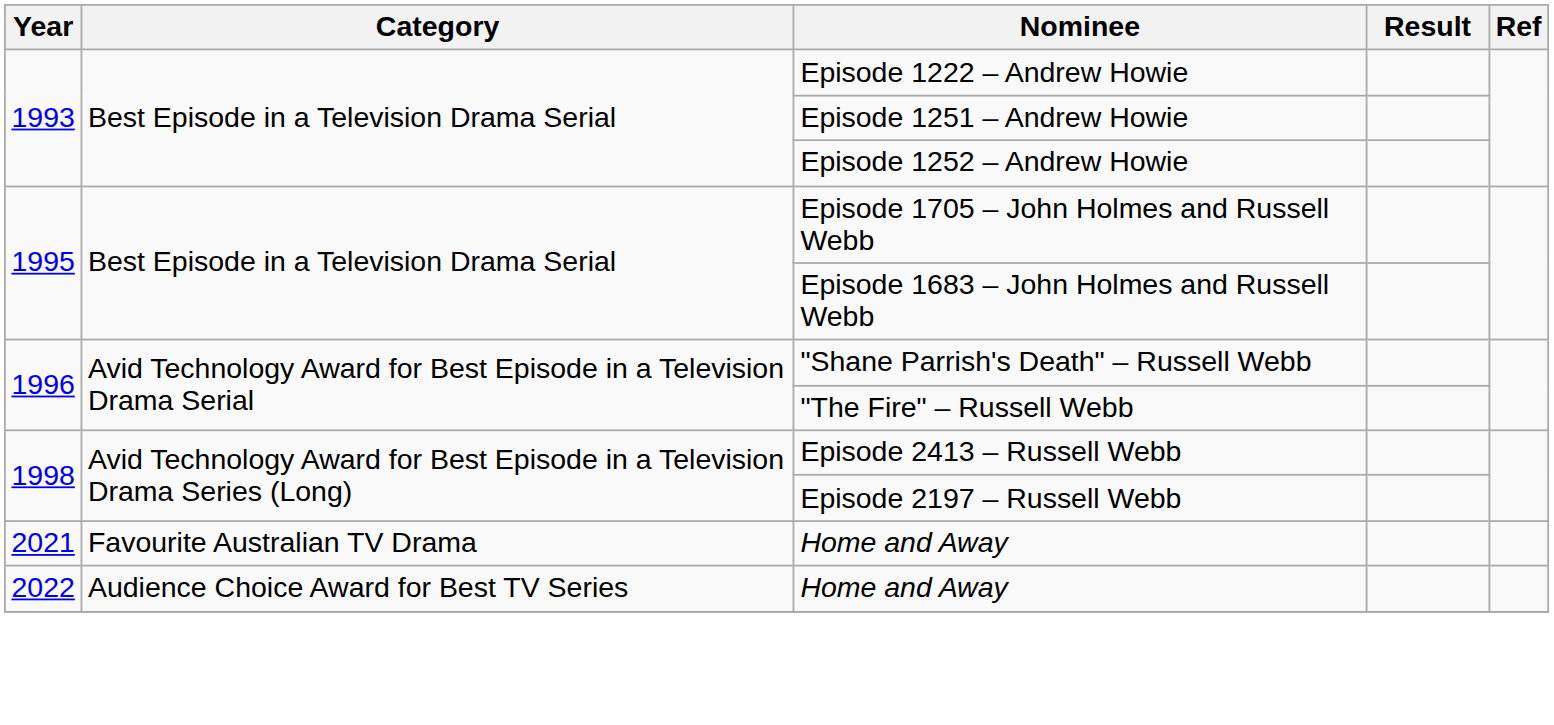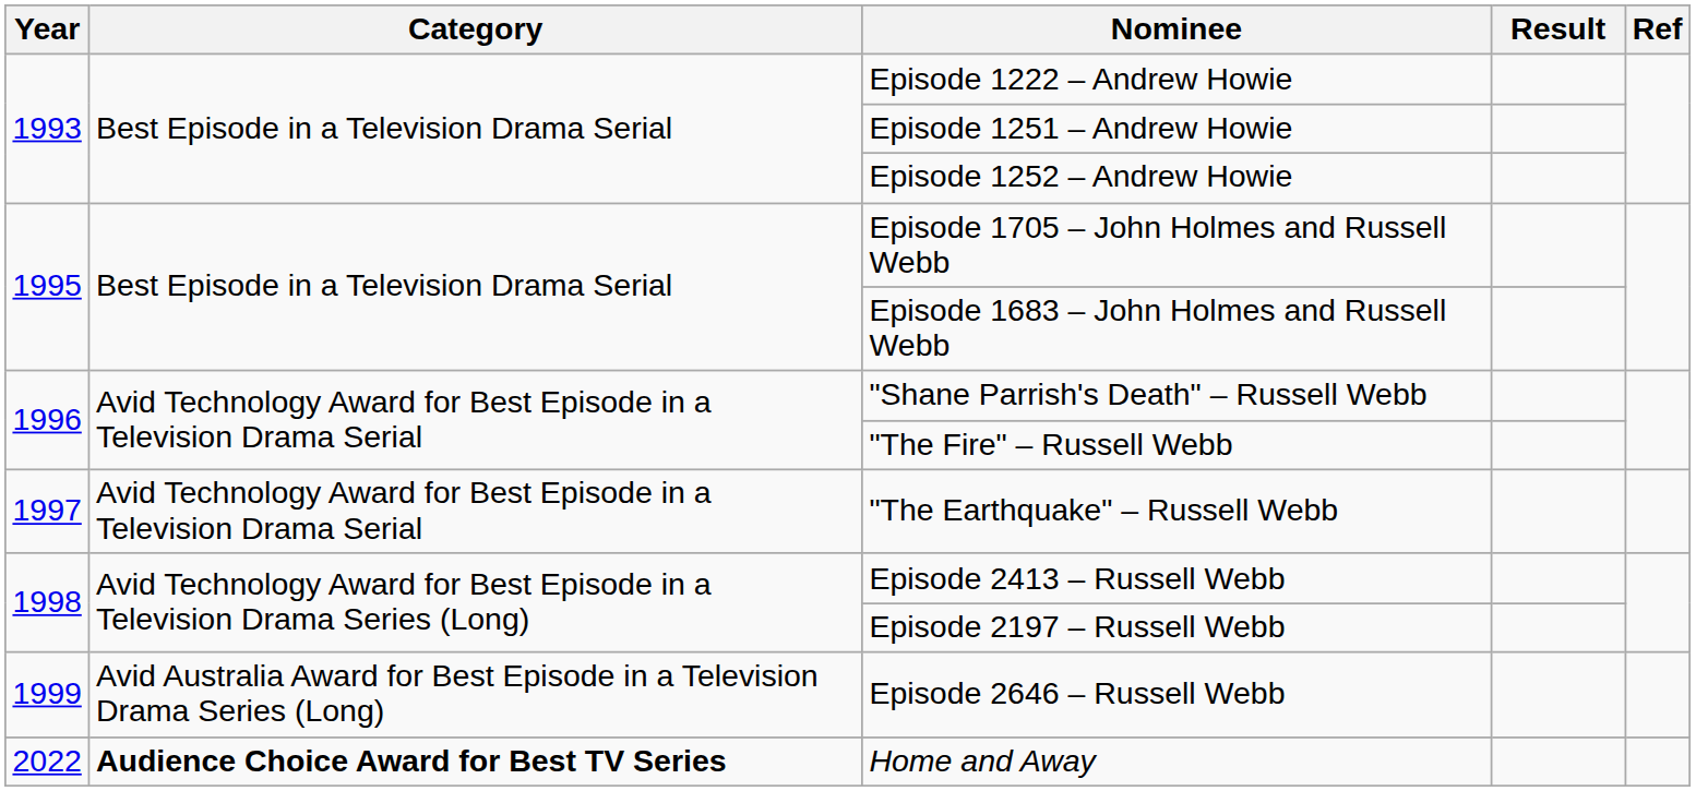+ row: 1997 | Avid Technology Award for Best Episode in a Television Drama Serial | "The Earthquake" – Russell Webb
+ row: 1999 | Avid Australia Award for Best Episode in a Television Drama Series (Long) | Episode 2646 – Russell Webb
- row: 2021 | Favourite Australian TV Drama | Home and Away
2022 / Home and Away | Category: normal -> bold
